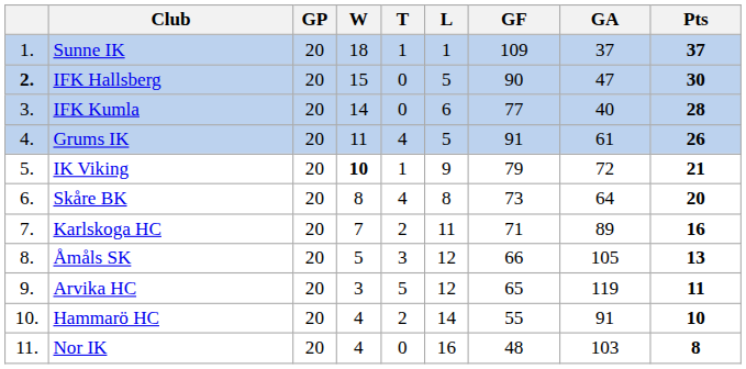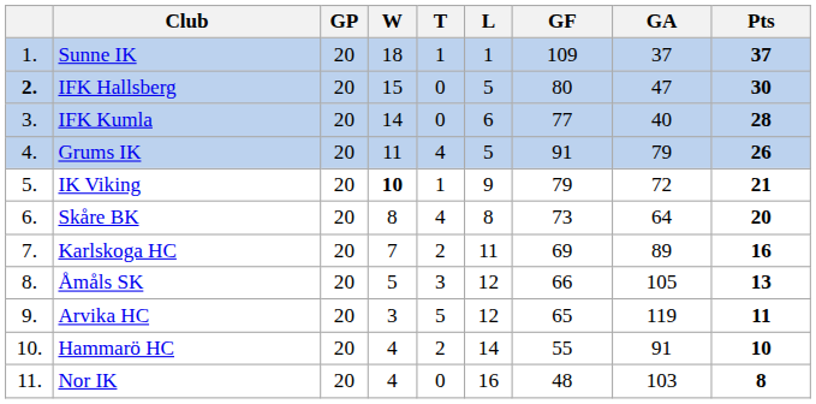IFK Hallsberg | GF: 90 -> 80
Grums IK | GA: 61 -> 79
Karlskoga HC | GF: 71 -> 69
